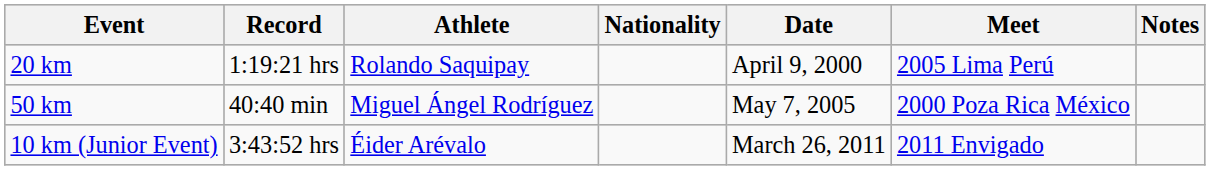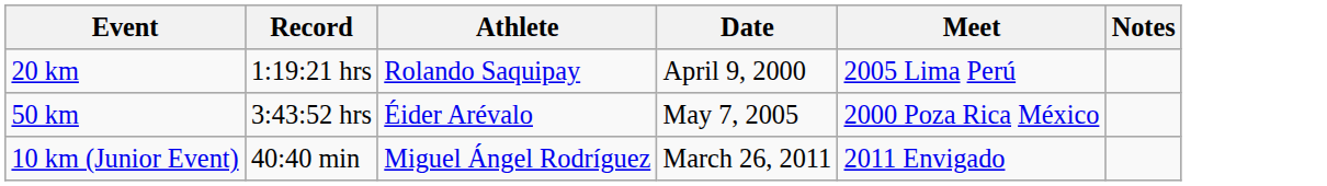- column: Nationality
50 km | Record: 40:40 min -> 3:43:52 hrs
50 km | Athlete: Miguel Ángel Rodríguez -> Éider Arévalo
10 km (Junior Event) | Record: 3:43:52 hrs -> 40:40 min
10 km (Junior Event) | Athlete: Éider Arévalo -> Miguel Ángel Rodríguez
